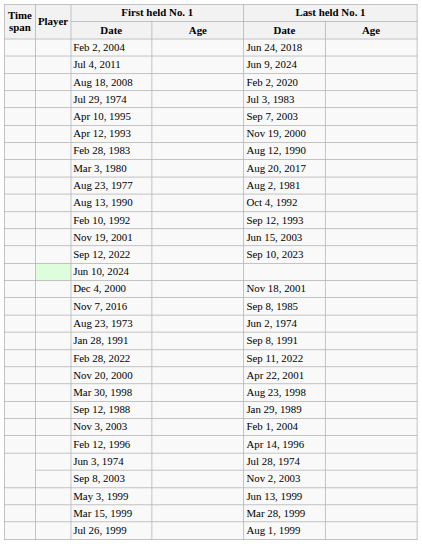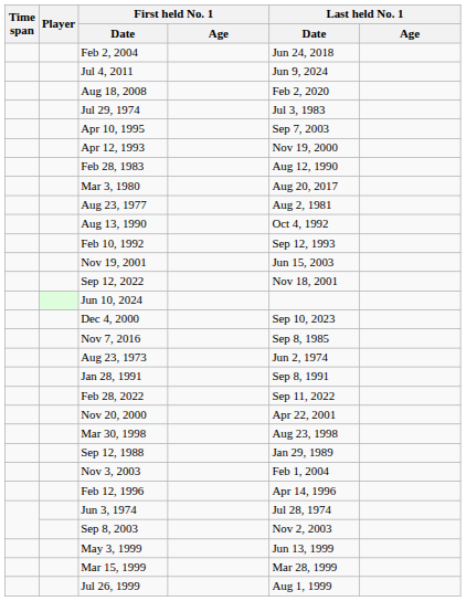Sep 12, 2022 | Last held No. 1 / Date: Sep 10, 2023 -> Nov 18, 2001
Dec 4, 2000 | Last held No. 1 / Date: Nov 18, 2001 -> Sep 10, 2023
